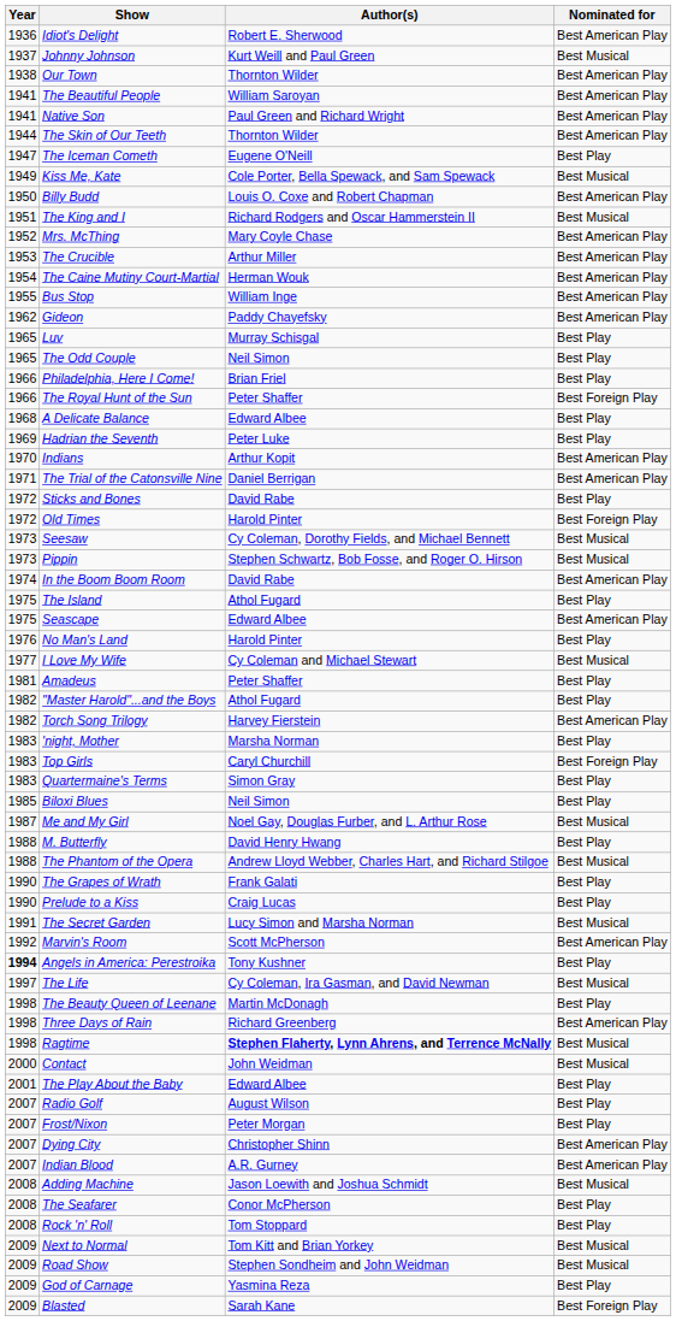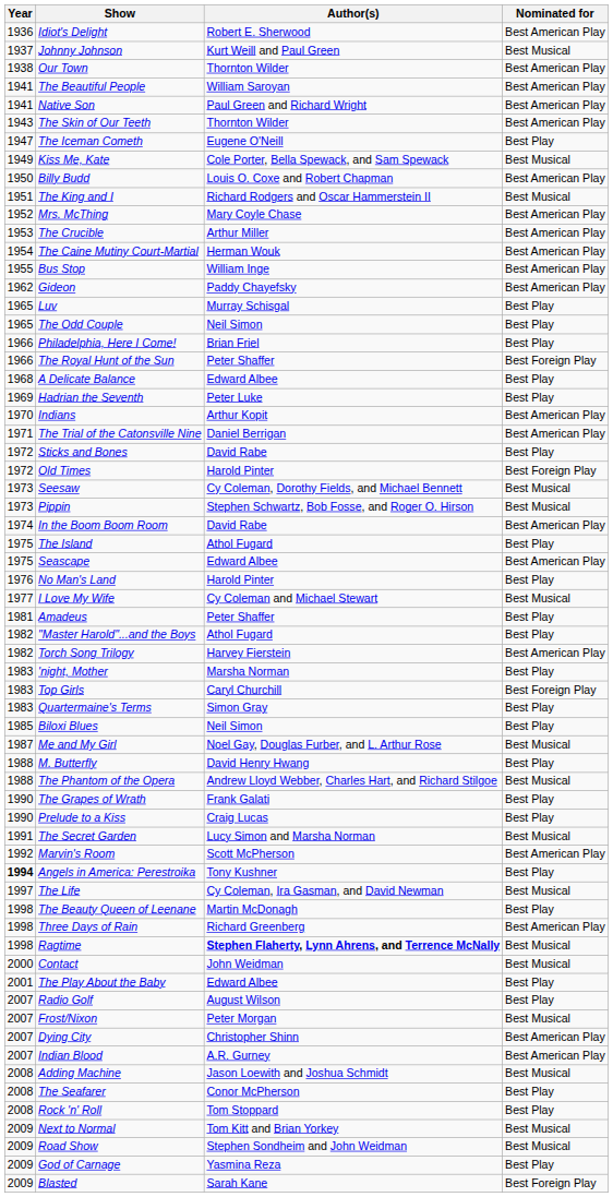The Skin of Our Teeth | Year: 1944 -> 1943
Frost/Nixon | Nominated for: Best Play -> Best Musical
